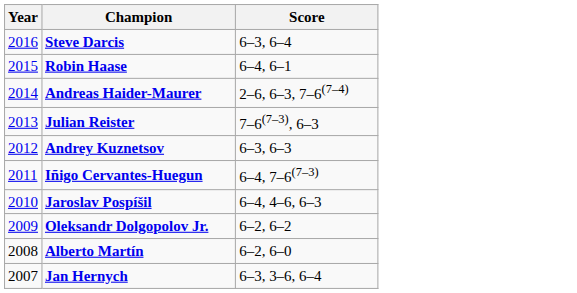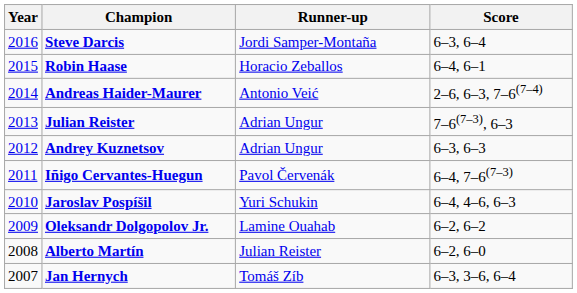+ column: Runner-up | Jordi Samper-Montaña | Horacio Zeballos | Antonio Veić | Adrian Ungur | Adrian Ungur | Pavol Červenák | Yuri Schukin | Lamine Ouahab | Julian Reister | Tomáš Zíb
